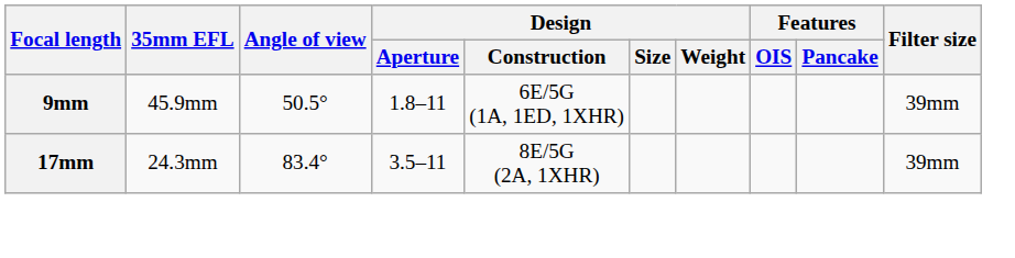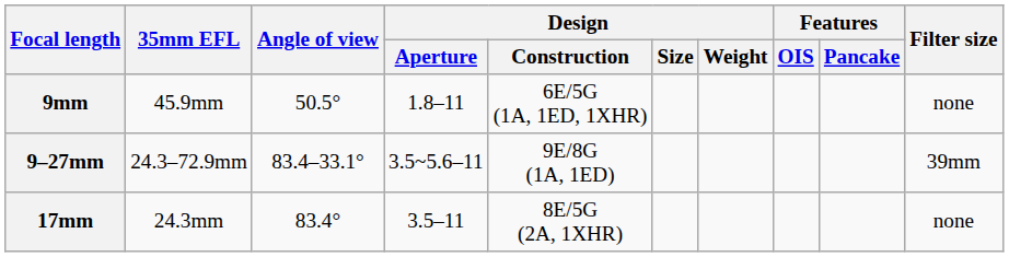9mm | Filter size: 39mm -> none
+ row: 9–27mm | 24.3–72.9mm | 83.4–33.1° | 3.5~5.6–11 | 9E/8G (1A, 1ED) | 39mm
17mm | Filter size: 39mm -> none
